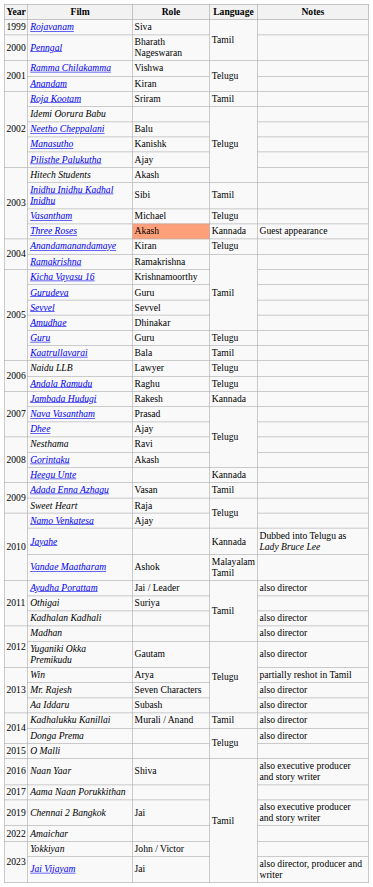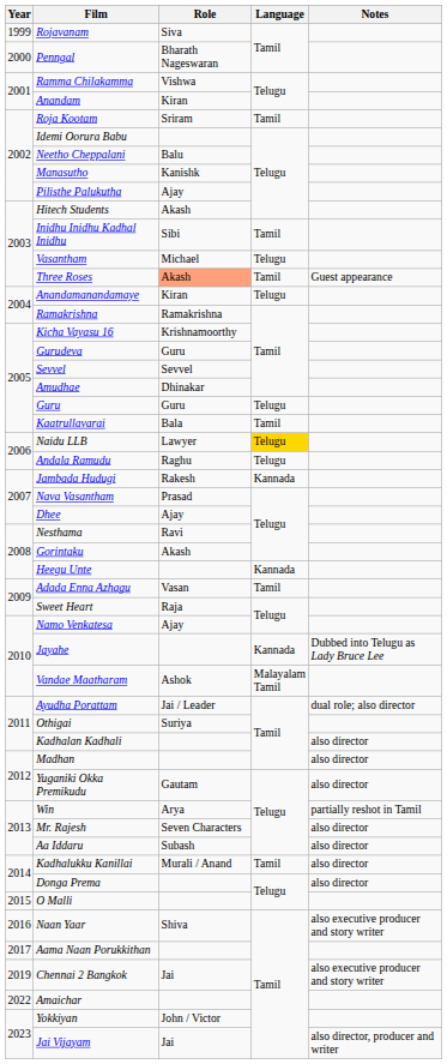Three Roses | Language: Kannada -> Tamil
Naidu LLB | Language: no background -> gold background
Ayudha Porattam | Notes: also director -> dual role; also director
